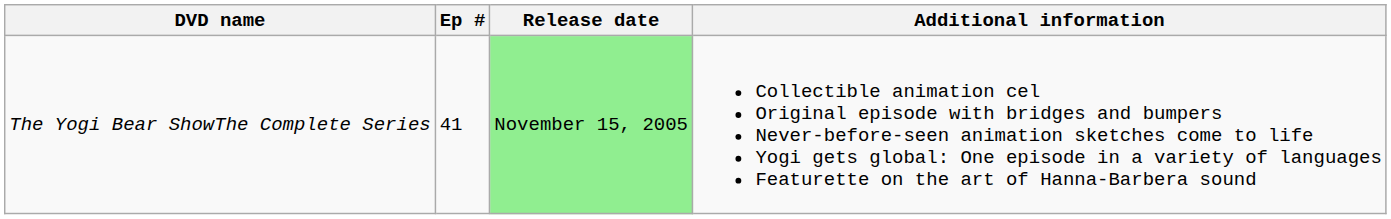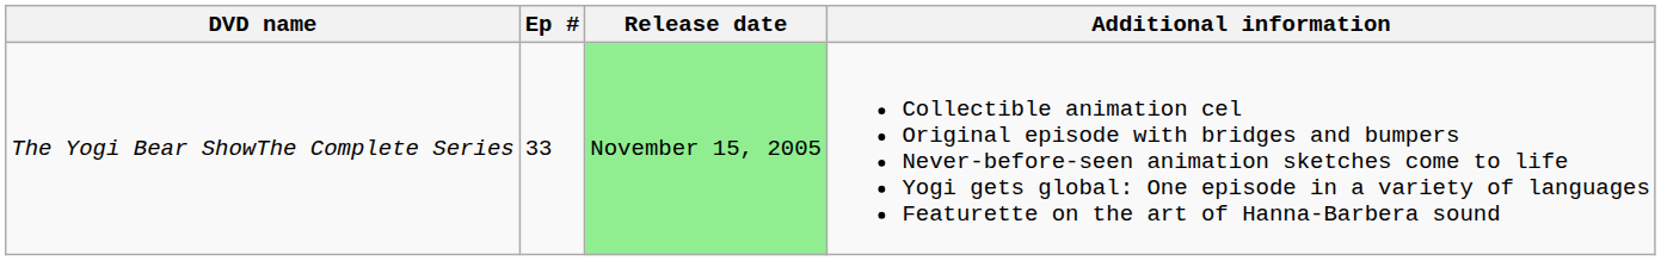The Yogi Bear ShowThe Complete Series | Ep #: 41 -> 33
